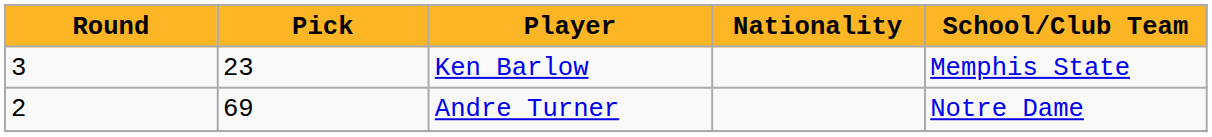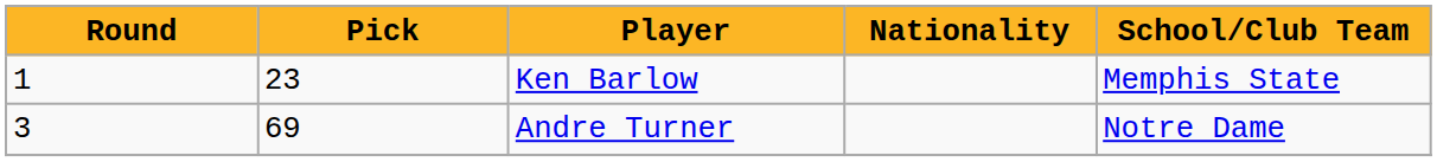Ken Barlow | Round: 3 -> 1
Andre Turner | Round: 2 -> 3
